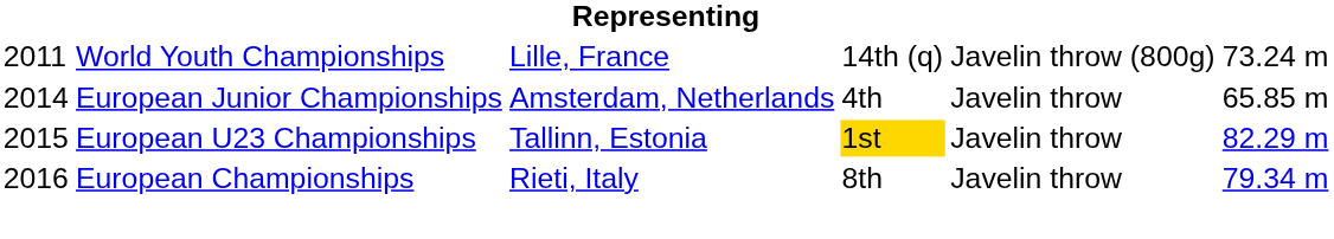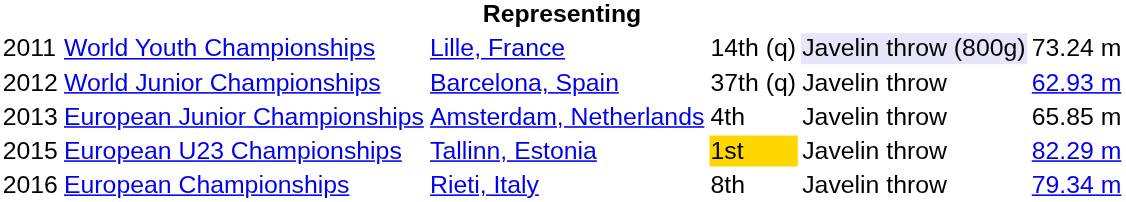World Youth Championships | column 5: no background -> lavender background
+ row: 2012 | World Junior Championships | Barcelona, Spain | 37th (q) | Javelin throw | 62.93 m
European Junior Championships | column 1: 2014 -> 2013
